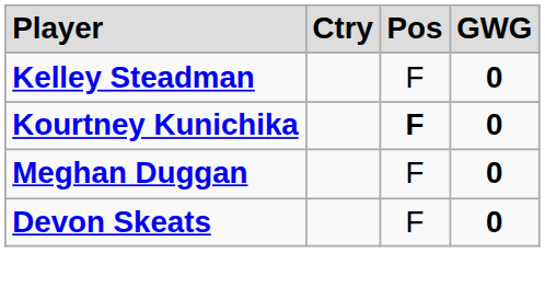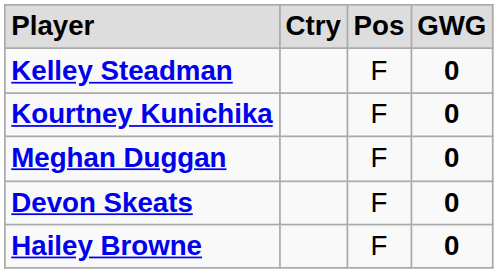Kourtney Kunichika | column 3: bold -> normal
+ row: Hailey Browne | F | 0
